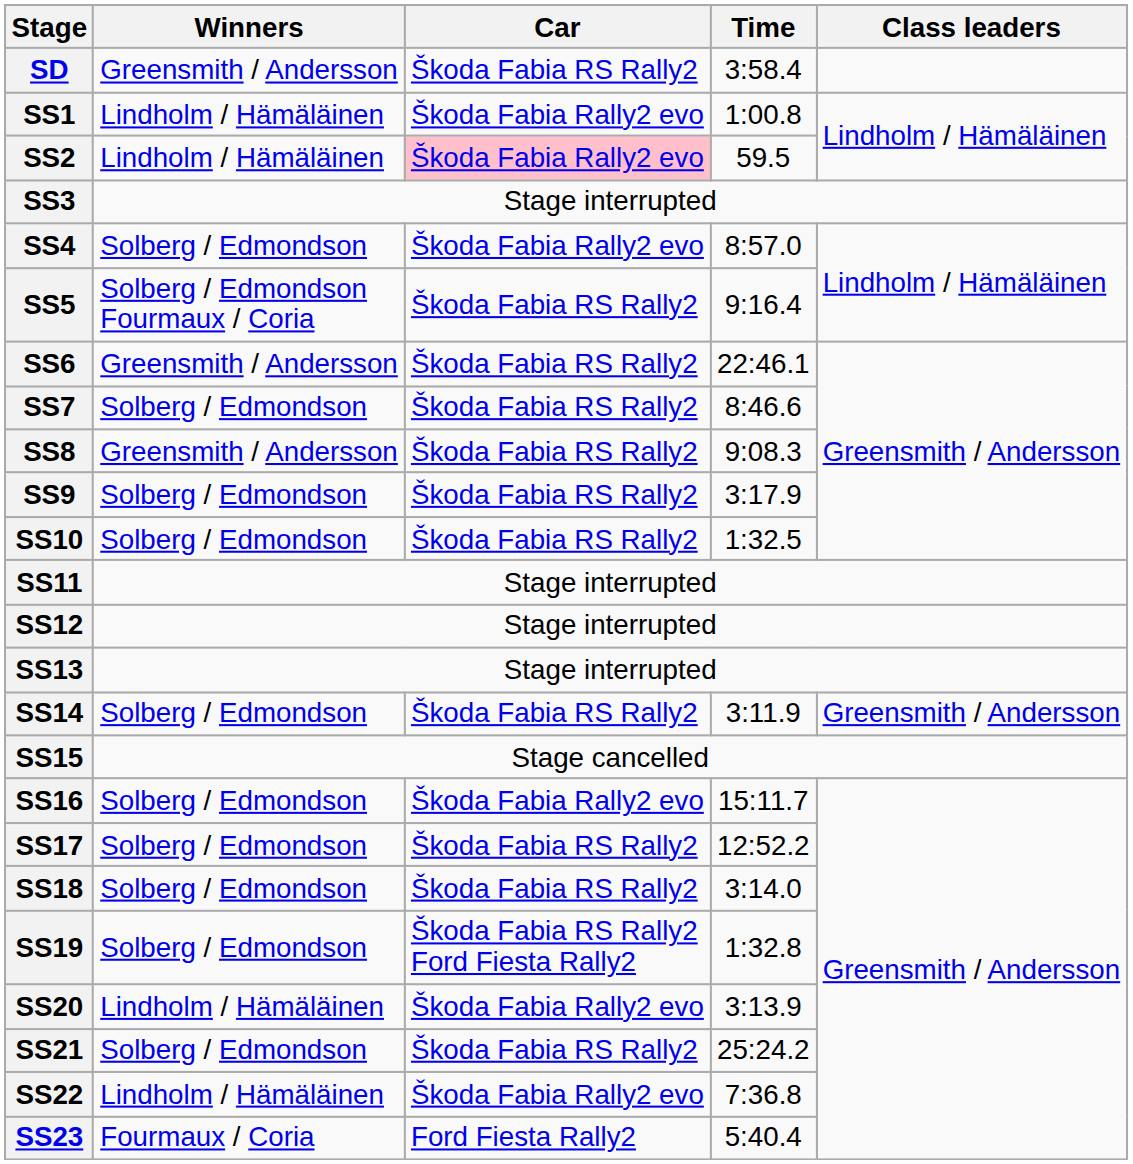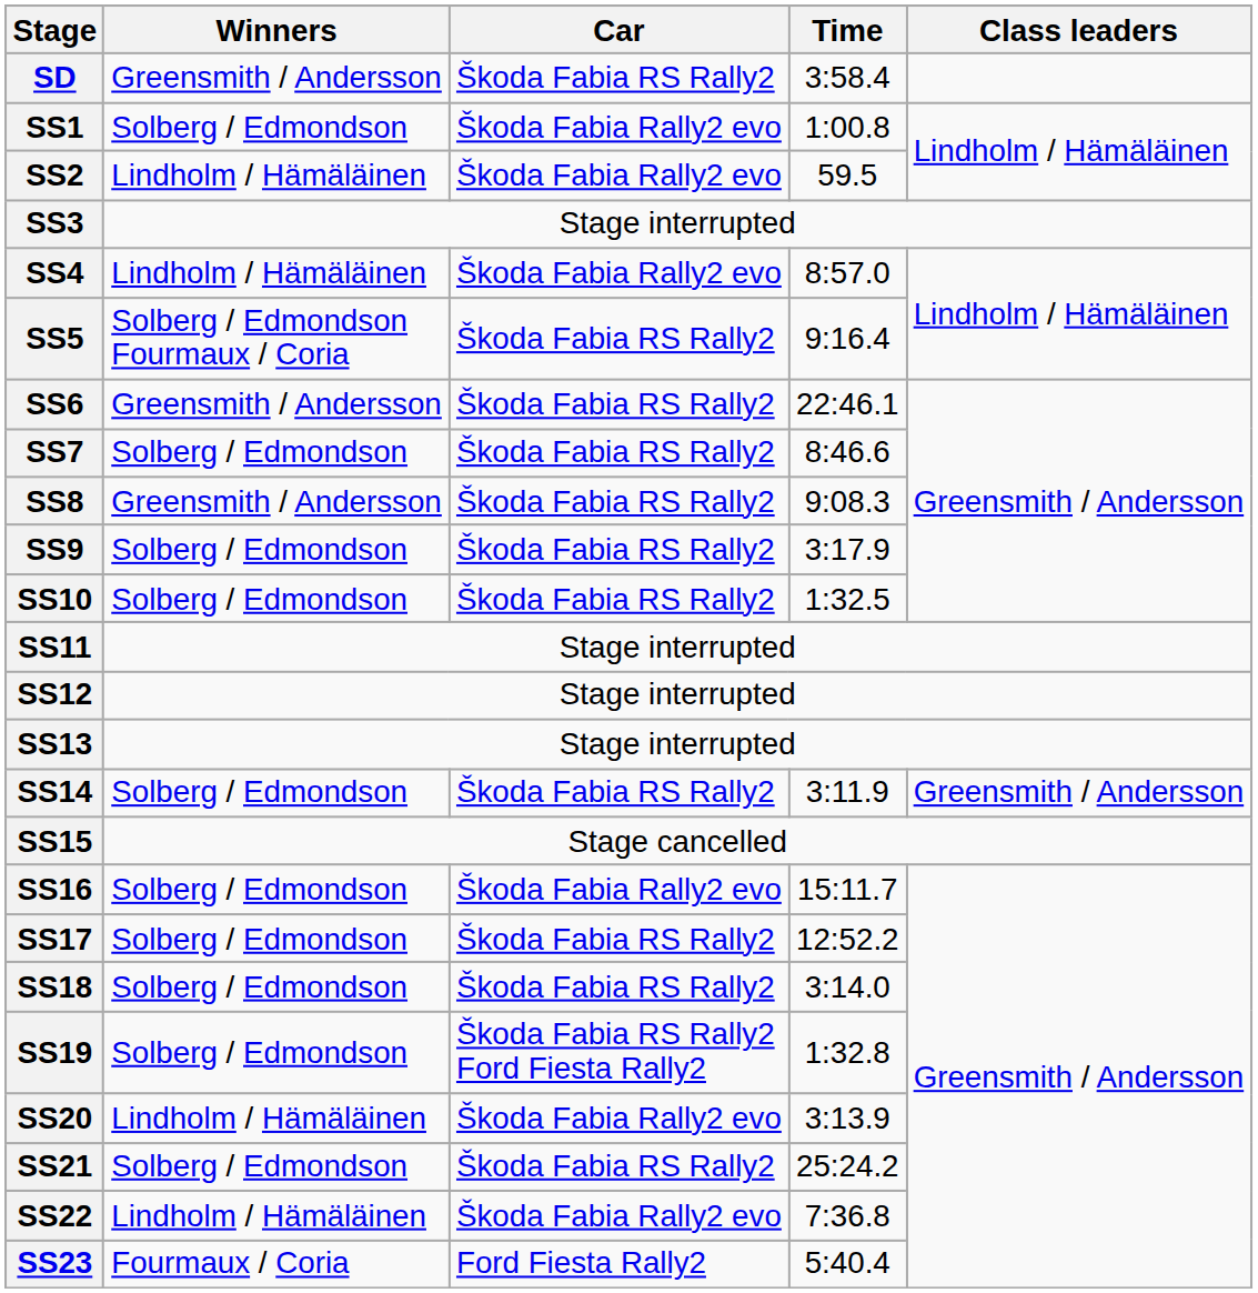SS1 | Winners: Lindholm / Hämäläinen -> Solberg / Edmondson
SS2 | Car: pink background -> no background
SS4 | Winners: Solberg / Edmondson -> Lindholm / Hämäläinen
